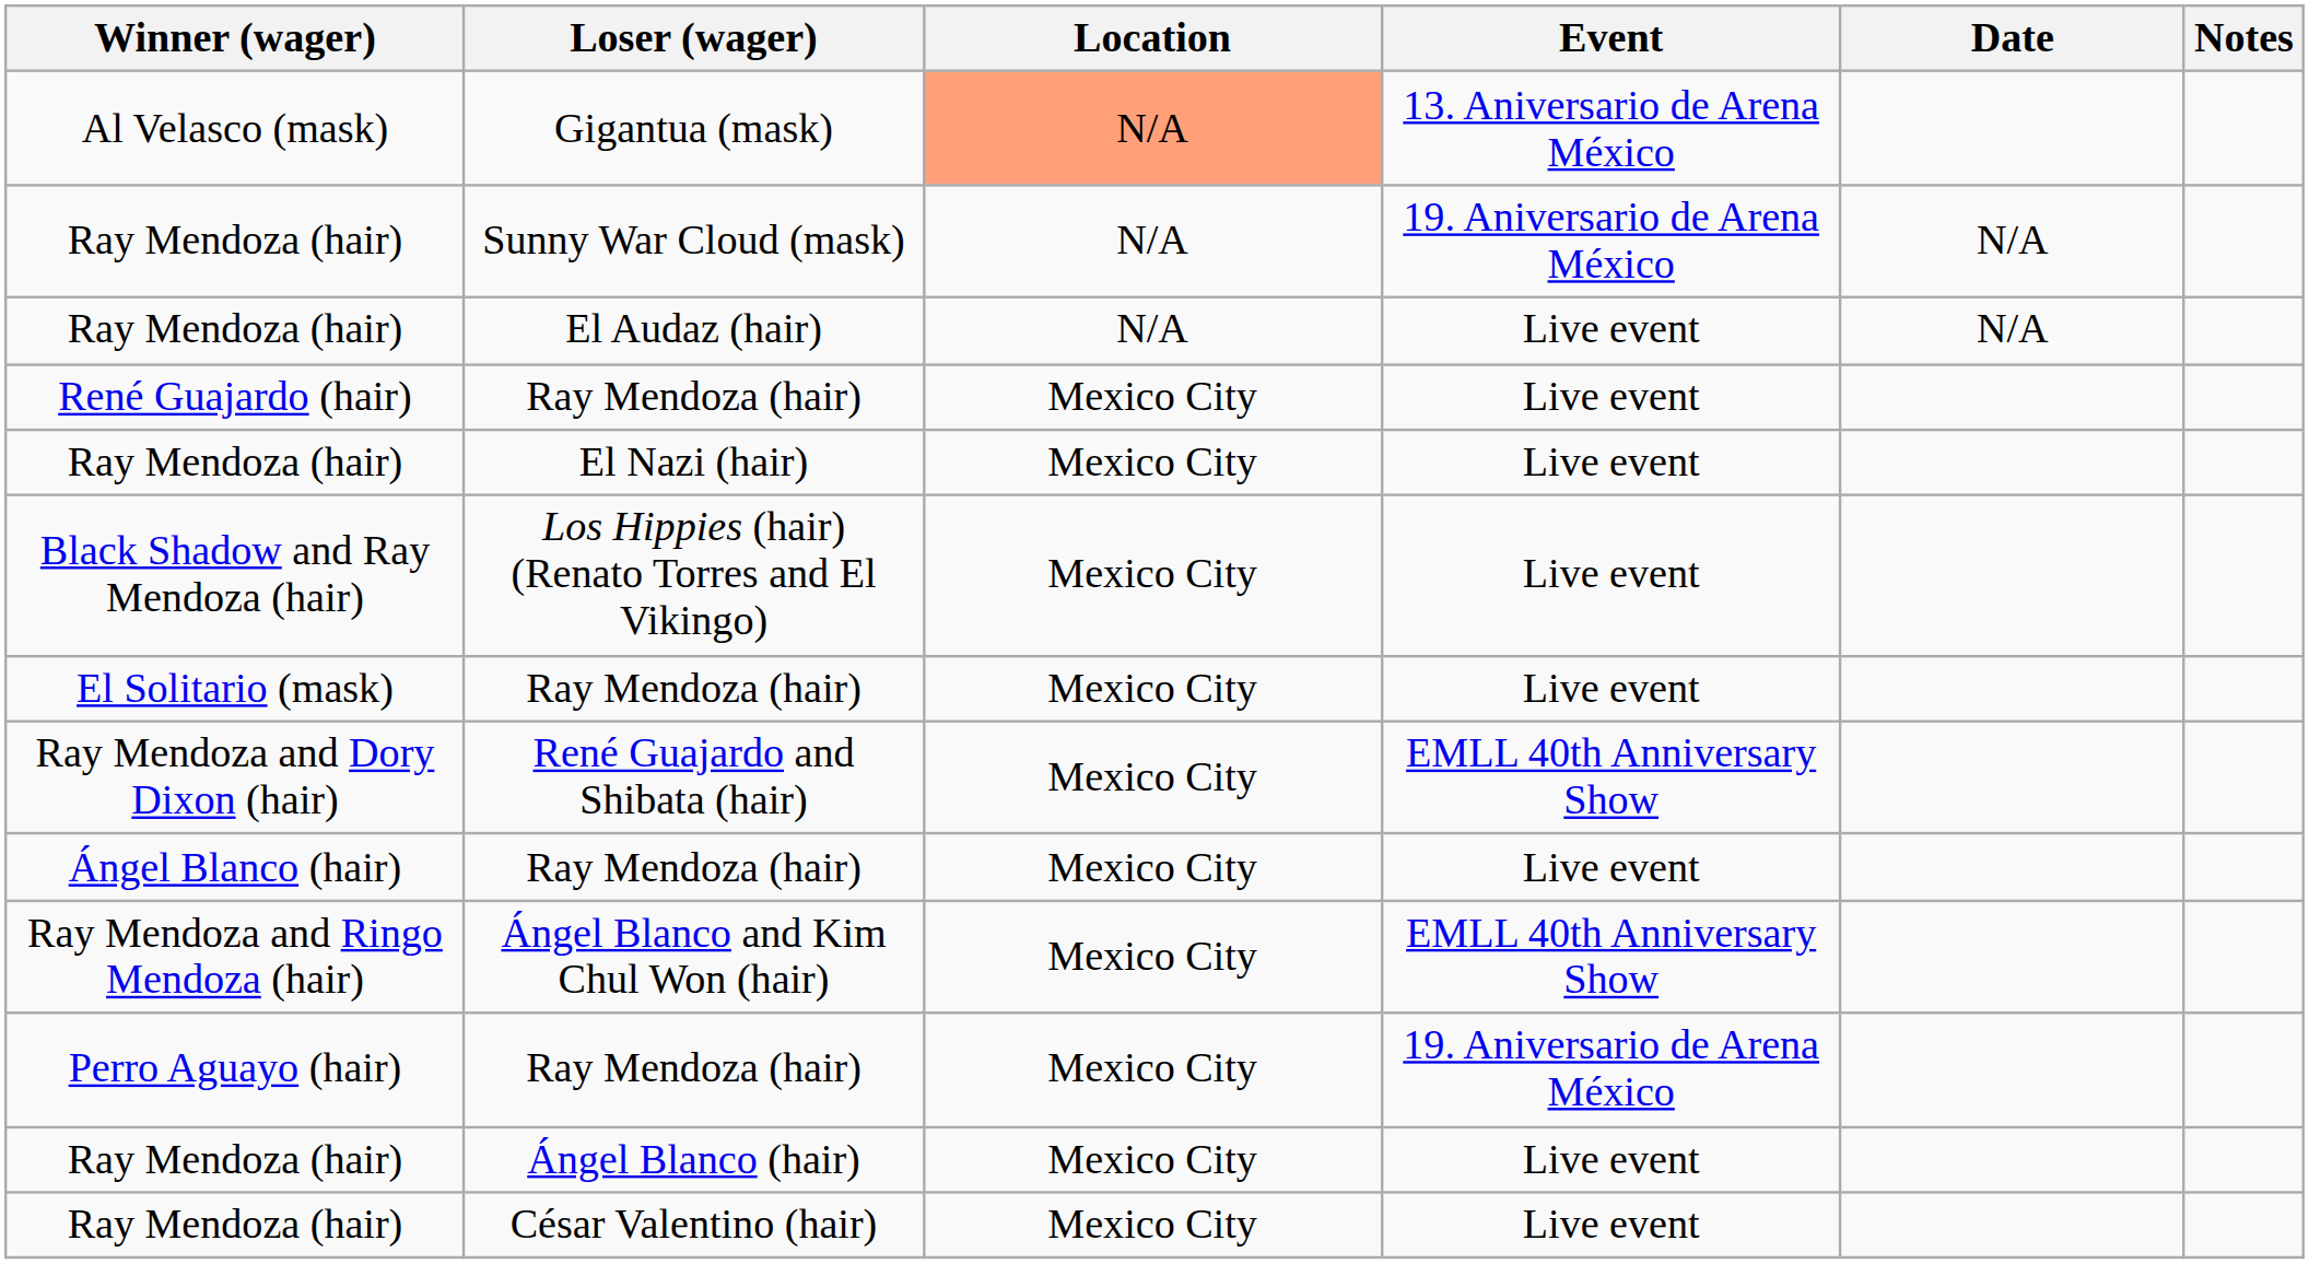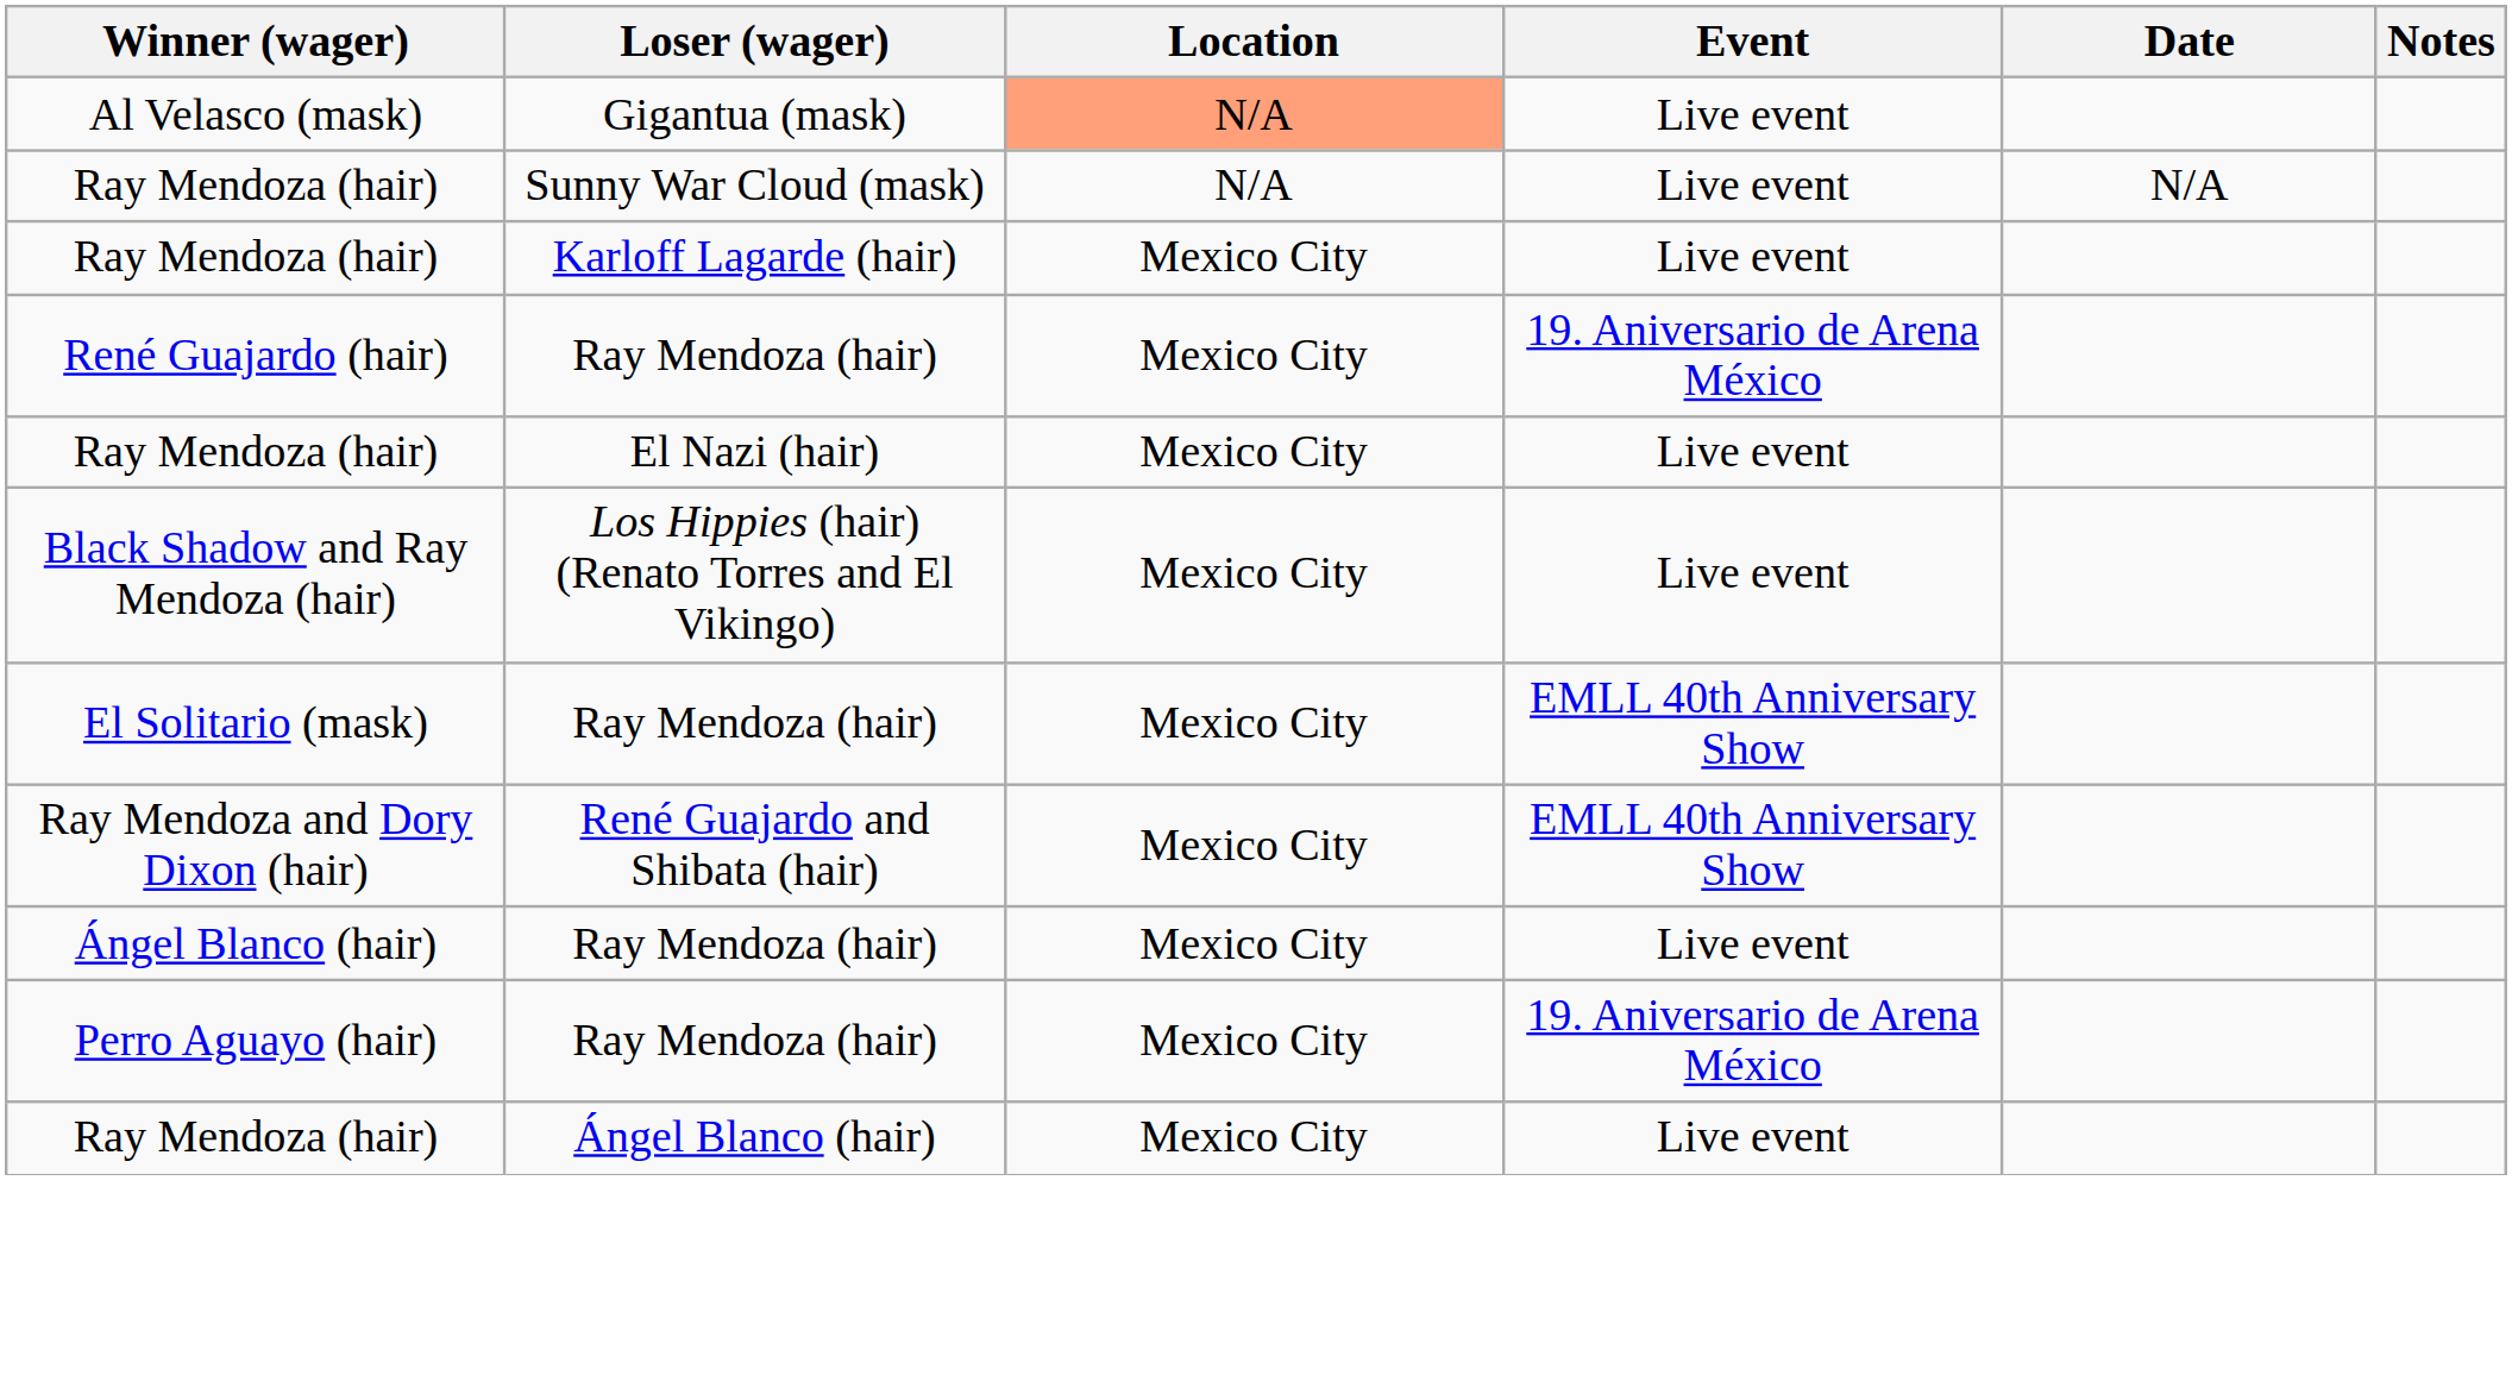Gigantua (mask) | Event: 13. Aniversario de Arena México -> Live event
Sunny War Cloud (mask) | Event: 19. Aniversario de Arena México -> Live event
- row: Ray Mendoza (hair) | El Audaz (hair) | N/A | Live event | N/A
+ row: Ray Mendoza (hair) | Karloff Lagarde (hair) | Mexico City | Live event
René Guajardo (hair) / Ray Mendoza (hair) | Event: Live event -> 19. Aniversario de Arena México
El Solitario (mask) / Ray Mendoza (hair) | Event: Live event -> EMLL 40th Anniversary Show
- row: Ray Mendoza and Ringo Mendoza (hair) | Ángel Blanco and Kim Chul Won (hair) | Mexico City | EMLL 40th Anniversary Show
- row: Ray Mendoza (hair) | César Valentino (hair) | Mexico City | Live event
